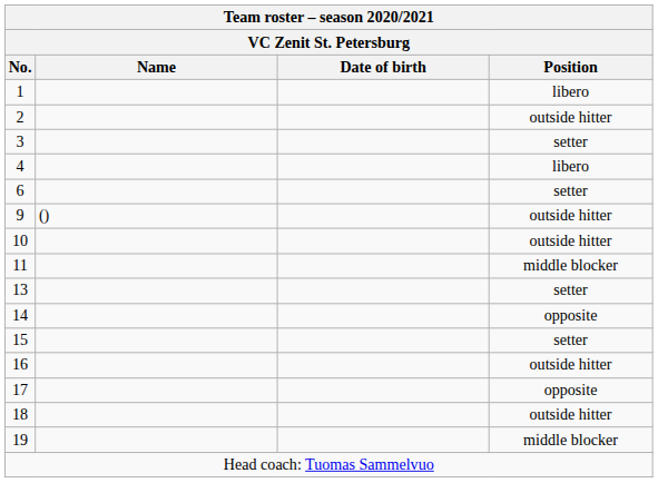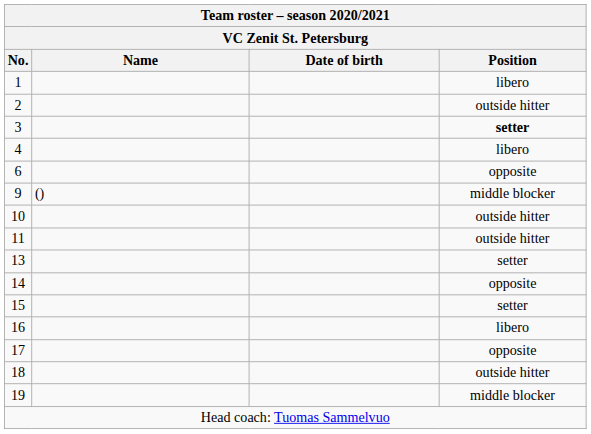3 | Position: normal -> bold
6 | Position: setter -> opposite
9 | Position: outside hitter -> middle blocker
11 | Position: middle blocker -> outside hitter
16 | Position: outside hitter -> libero
